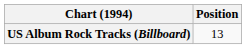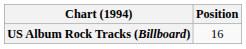US Album Rock Tracks (Billboard) | Position: 13 -> 16
